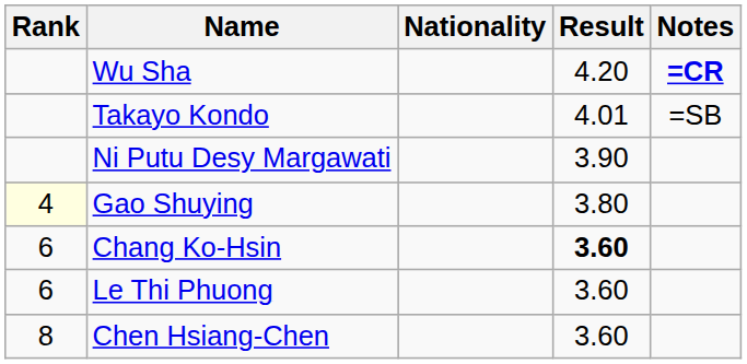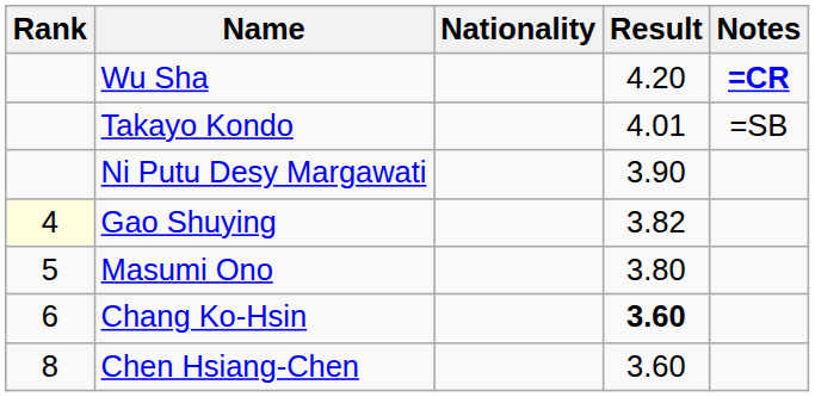Gao Shuying | Result: 3.80 -> 3.82
+ row: 5 | Masumi Ono | 3.80
- row: 6 | Le Thi Phuong | 3.60
